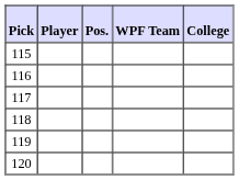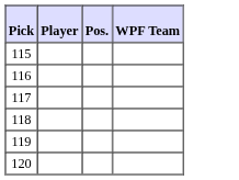- column: College
